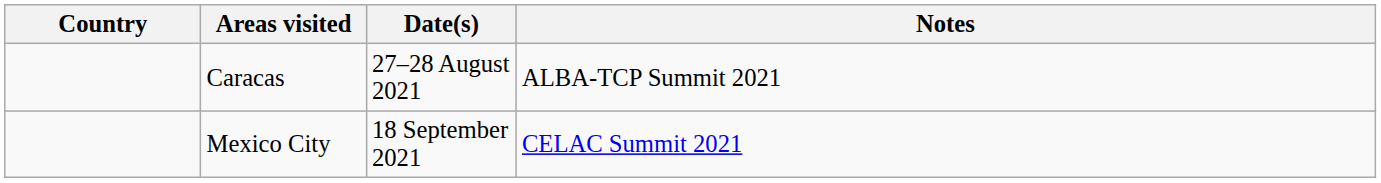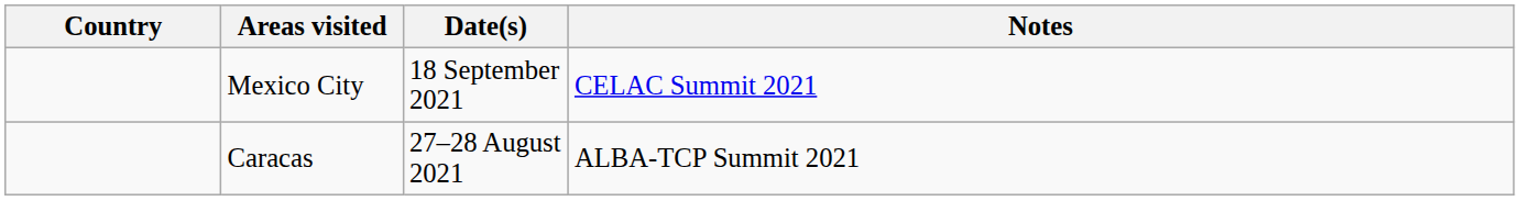rows swapped: Caracas <-> Mexico City
